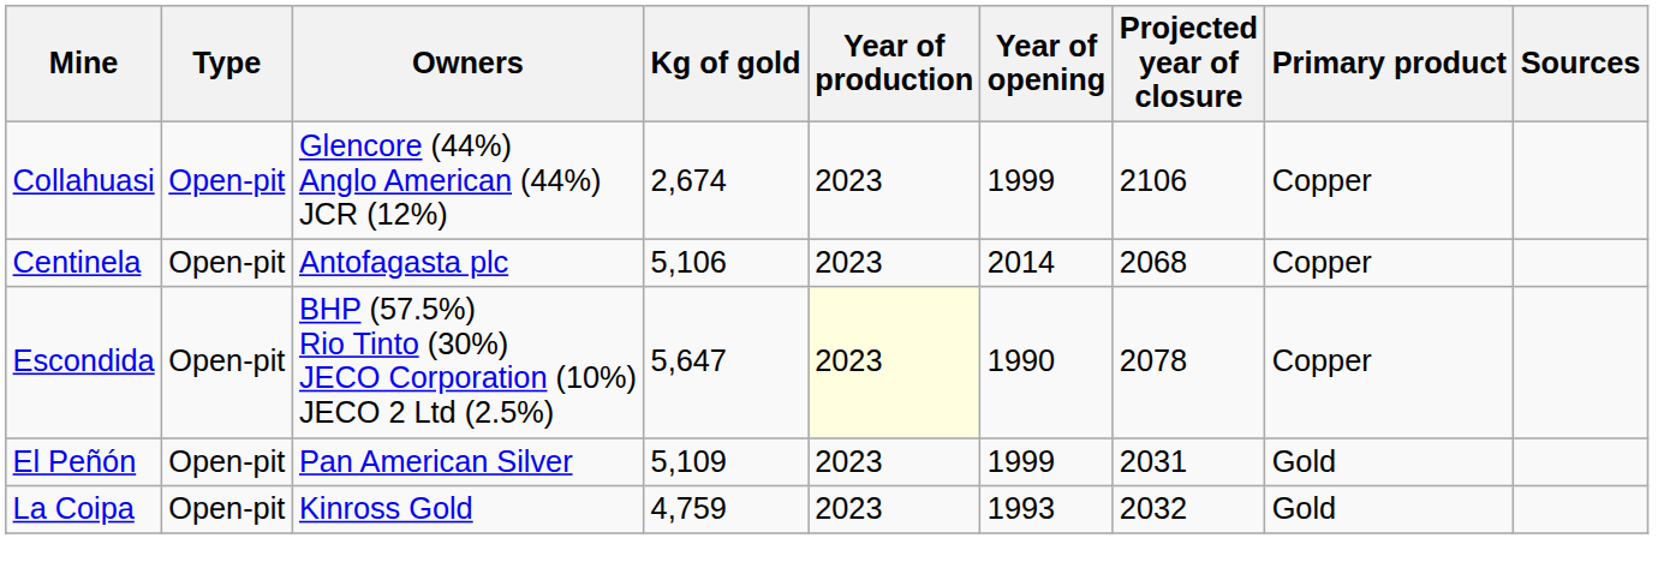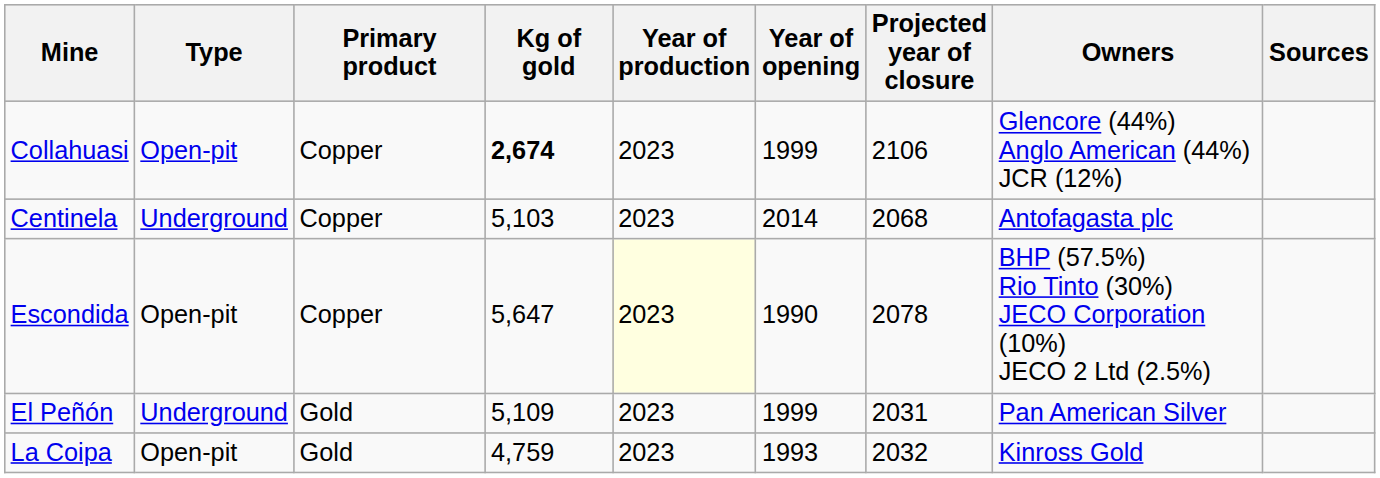columns swapped: Primary product <-> Owners
Collahuasi | Kg of gold: normal -> bold
Centinela | Type: Open-pit -> Underground
Centinela | Kg of gold: 5,106 -> 5,103
El Peñón | Type: Open-pit -> Underground
